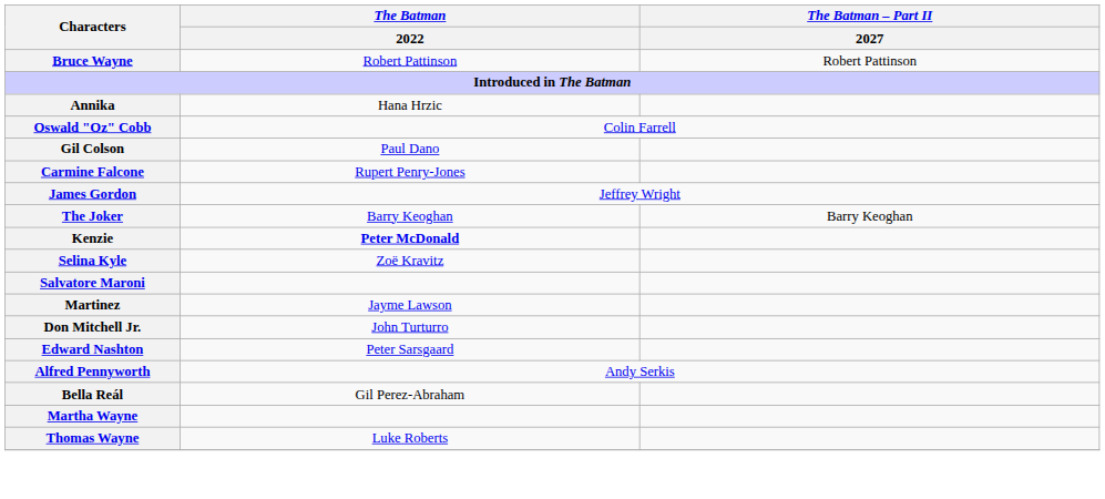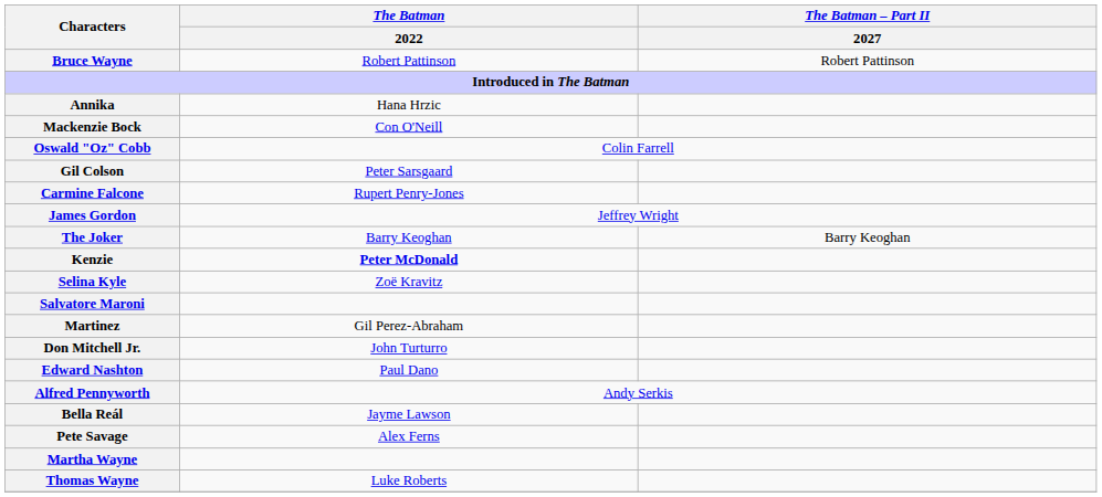+ row: Mackenzie Bock | Con O'Neill
Gil Colson | The Batman / 2022: Paul Dano -> Peter Sarsgaard
Martinez | The Batman / 2022: Jayme Lawson -> Gil Perez-Abraham
Edward Nashton | The Batman / 2022: Peter Sarsgaard -> Paul Dano
Bella Reál | The Batman / 2022: Gil Perez-Abraham -> Jayme Lawson
+ row: Pete Savage | Alex Ferns
